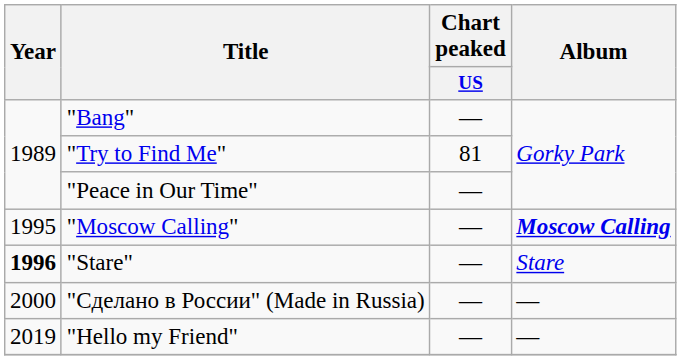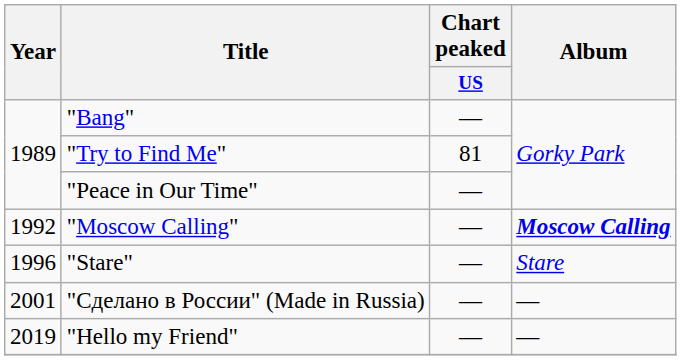"Moscow Calling" | Year: 1995 -> 1992
"Stare" | Year: bold -> normal
"Сделано в России" (Made in Russia) | Year: 2000 -> 2001
